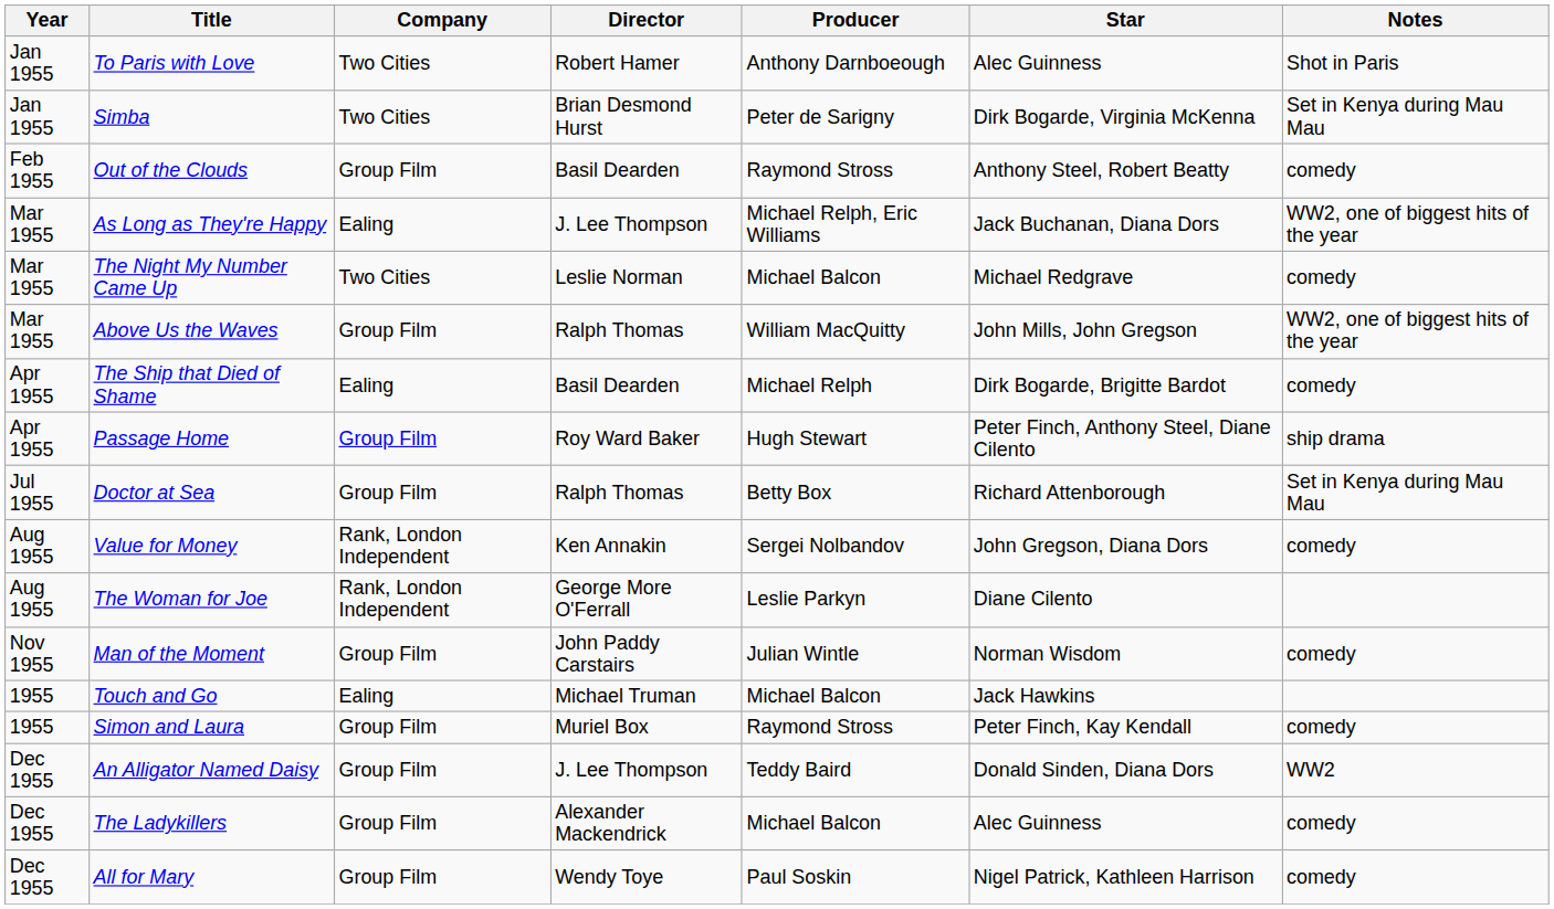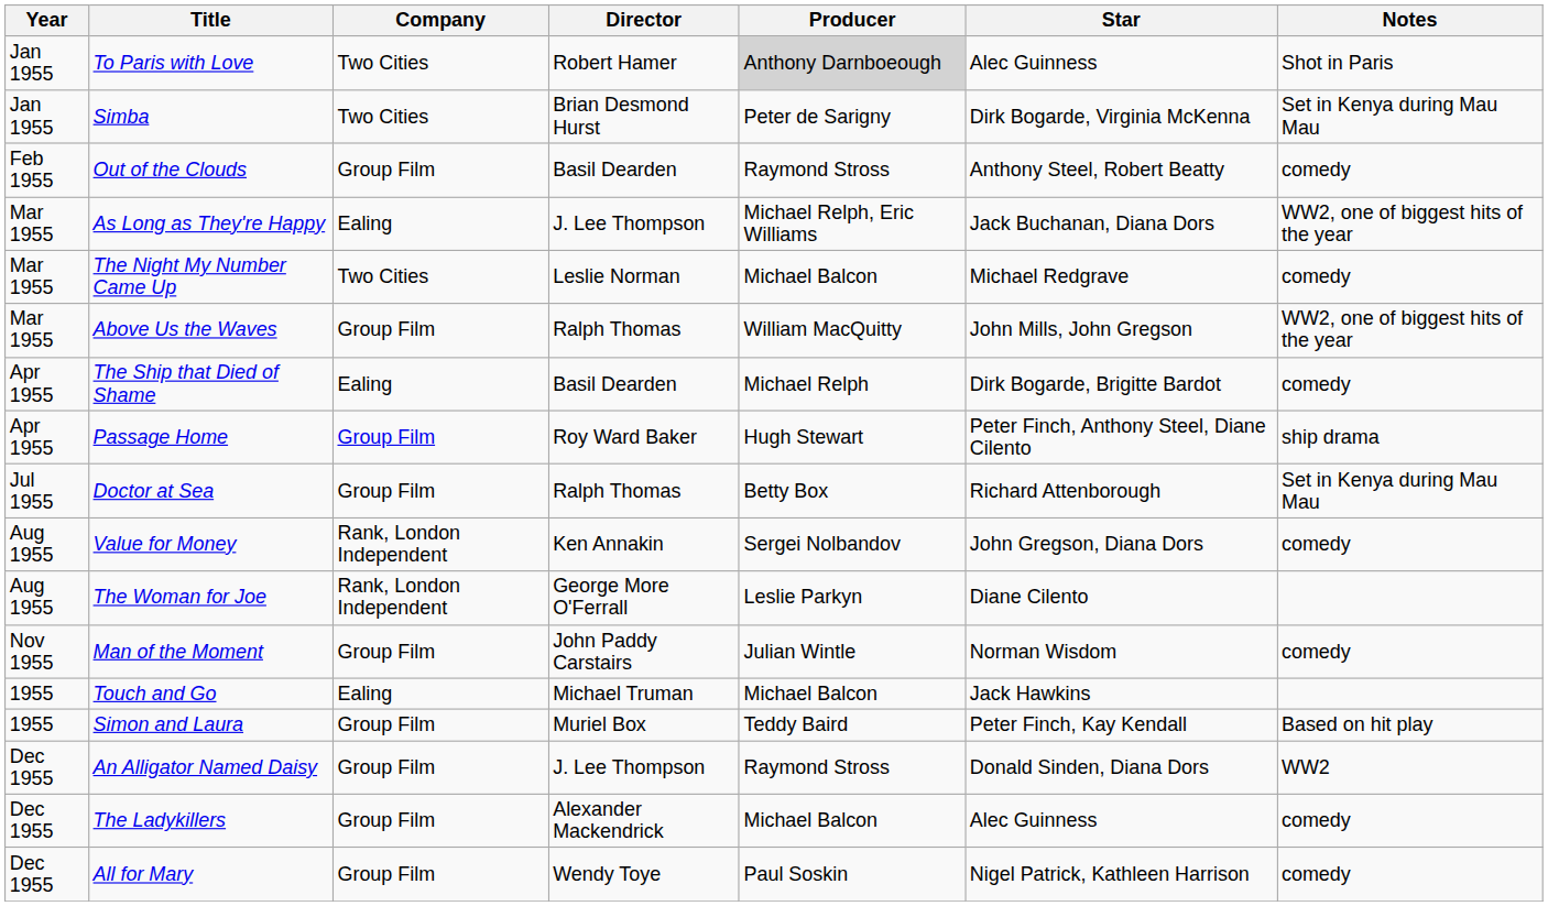To Paris with Love | Producer: no background -> lightgrey background
Simon and Laura | Producer: Raymond Stross -> Teddy Baird
Simon and Laura | Notes: comedy -> Based on hit play
An Alligator Named Daisy | Producer: Teddy Baird -> Raymond Stross
